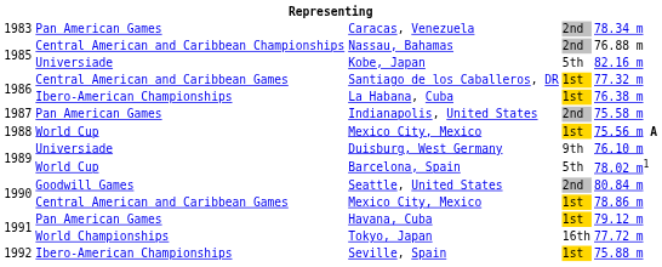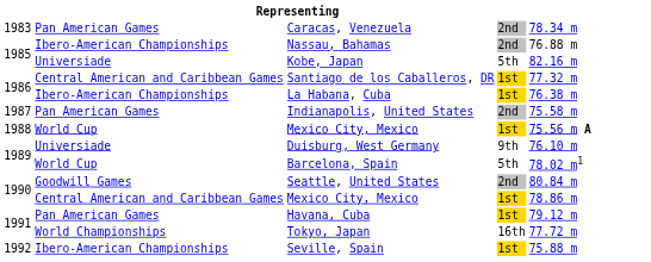Nassau, Bahamas | column 2: Central American and Caribbean Championships -> Ibero-American Championships
